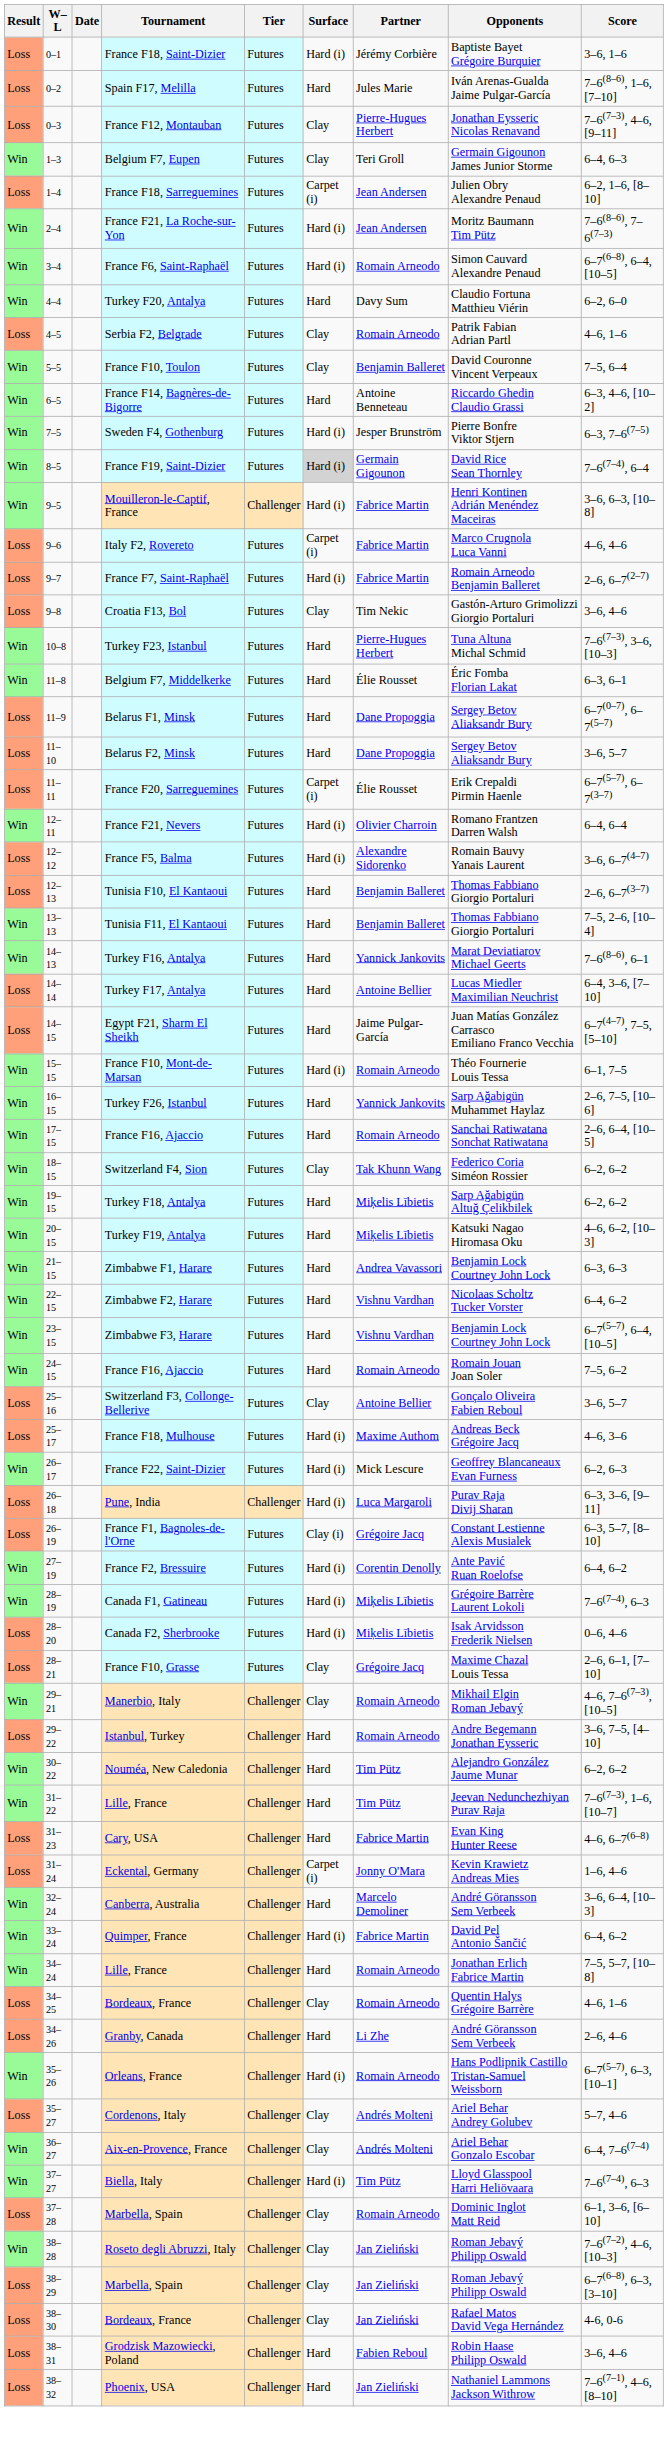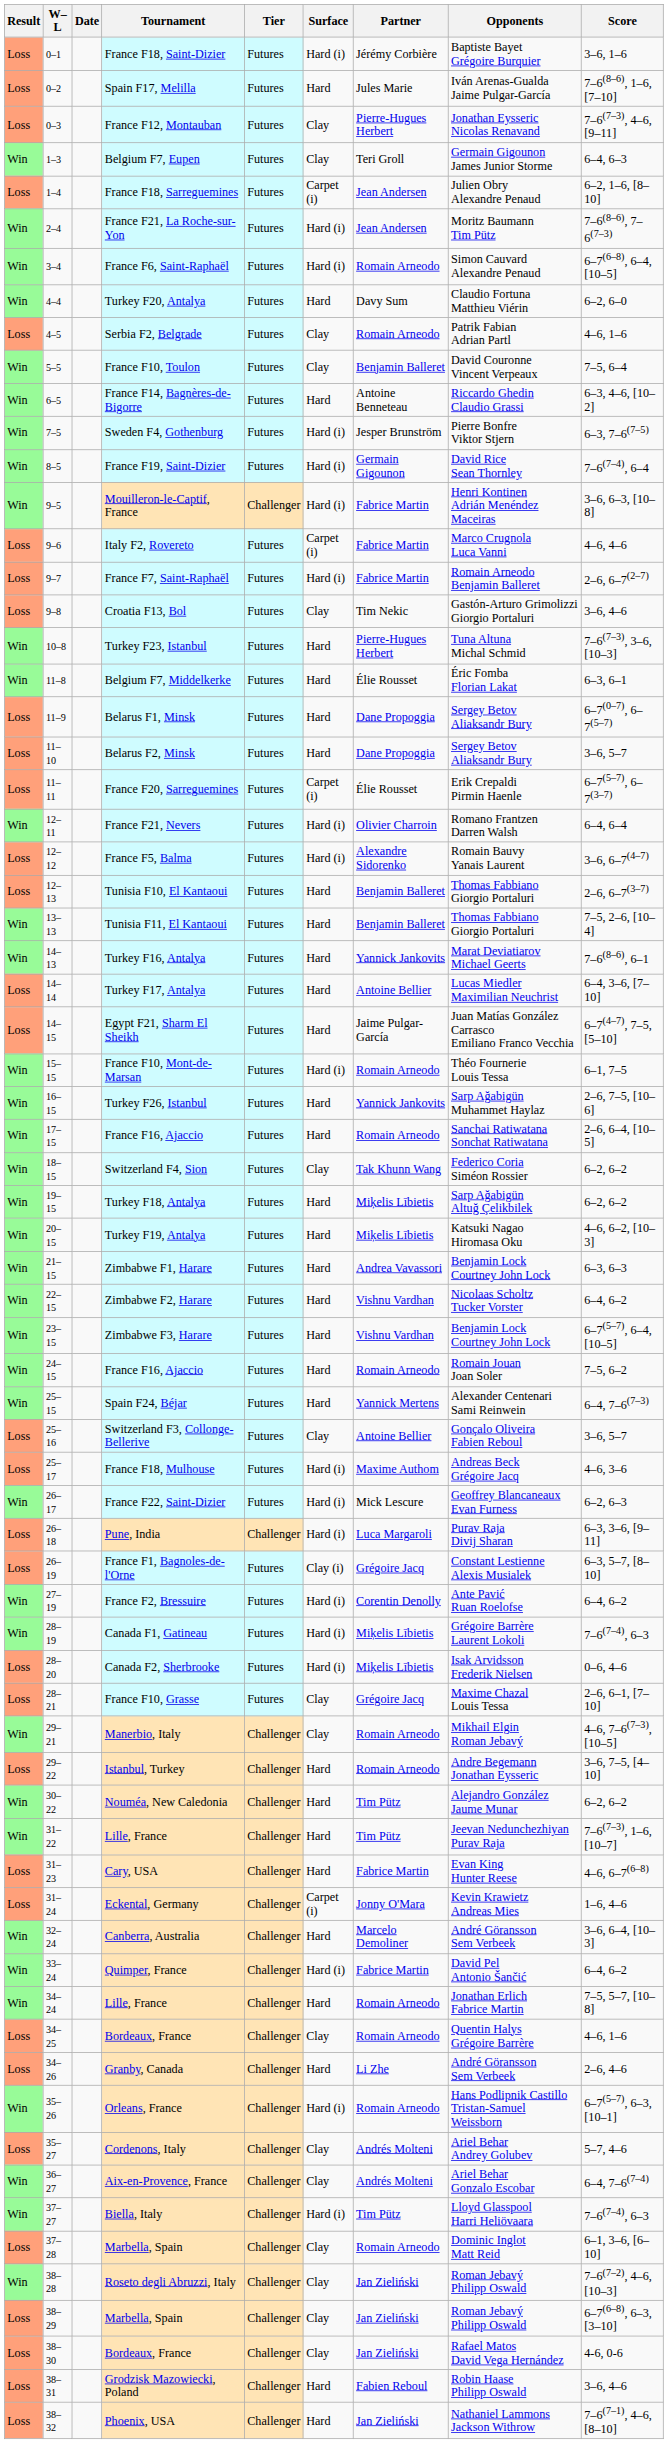France F19, Saint-Dizier | Surface: lightgrey background -> no background
+ row: Win | 25–15 | Spain F24, Béjar | Futures | Hard | Yannick Mertens | Alexander Centenari Sami Reinwein | 6–4, 7–6(7–3)
